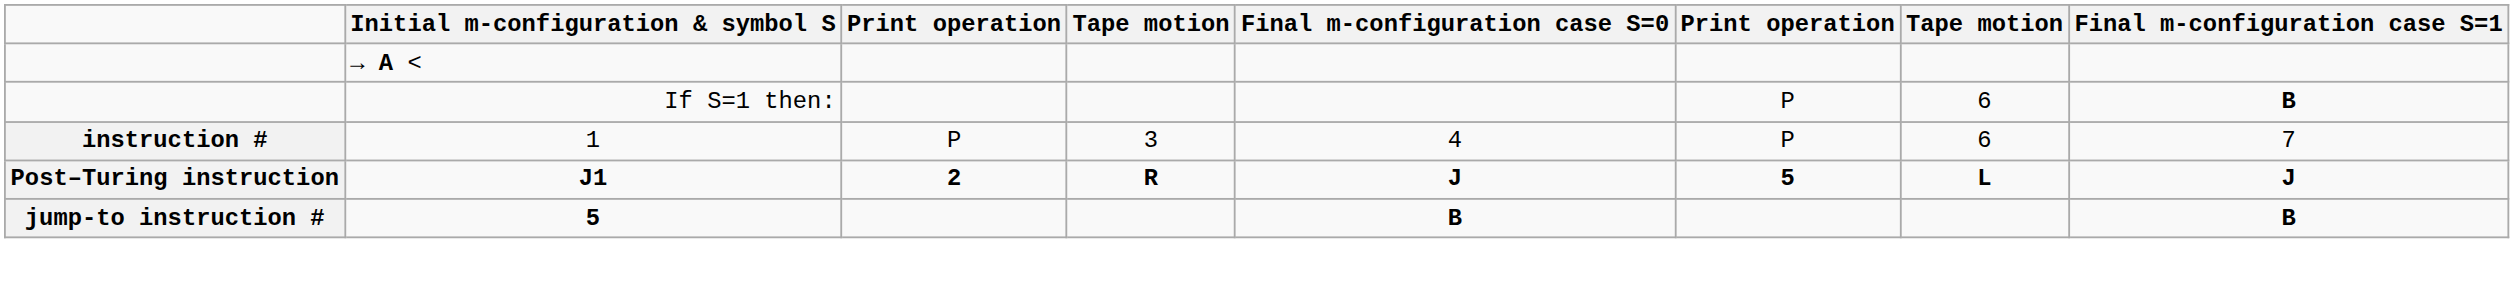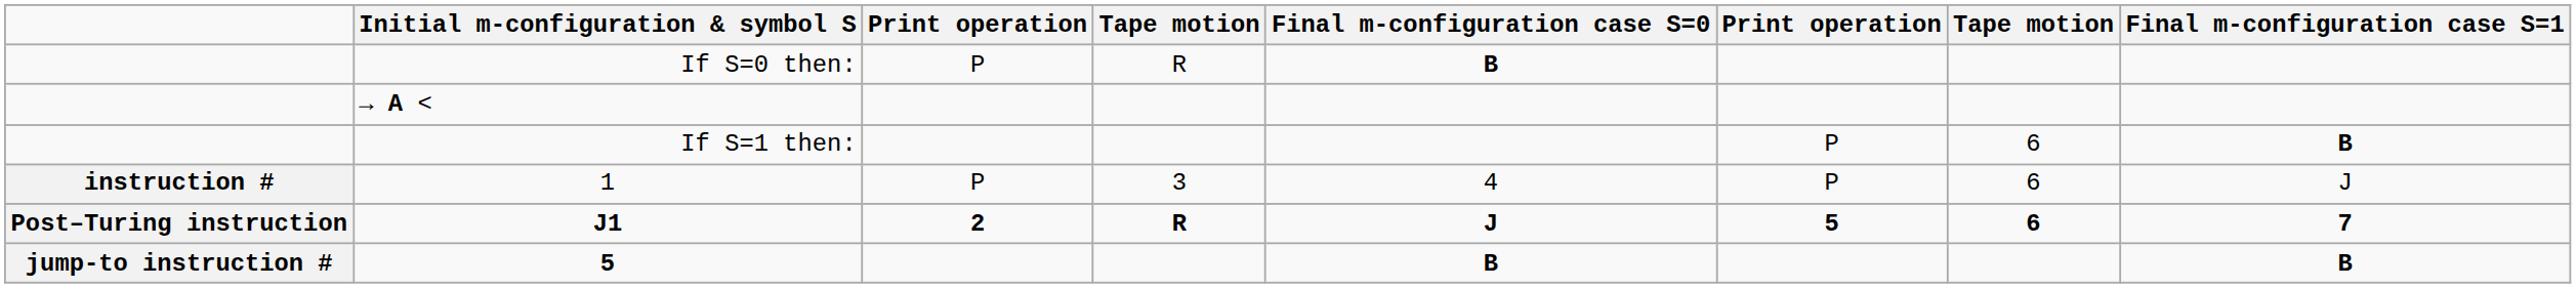+ row: If S=0 then: | P | R | B
1 | Final m-configuration case S=1: 7 -> J
J1 | column 7: L -> 6
J1 | Final m-configuration case S=1: J -> 7
